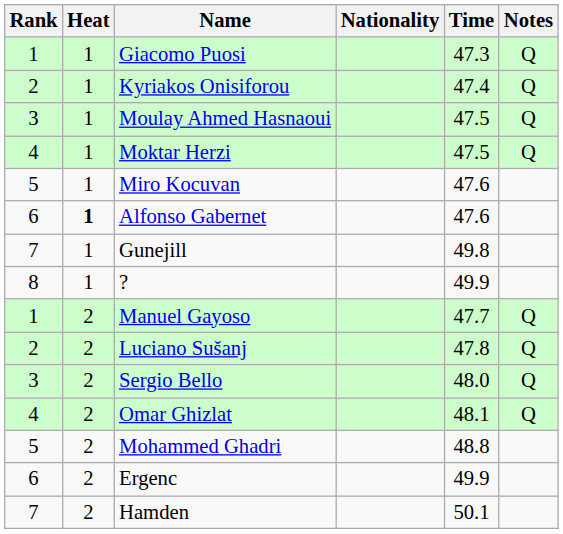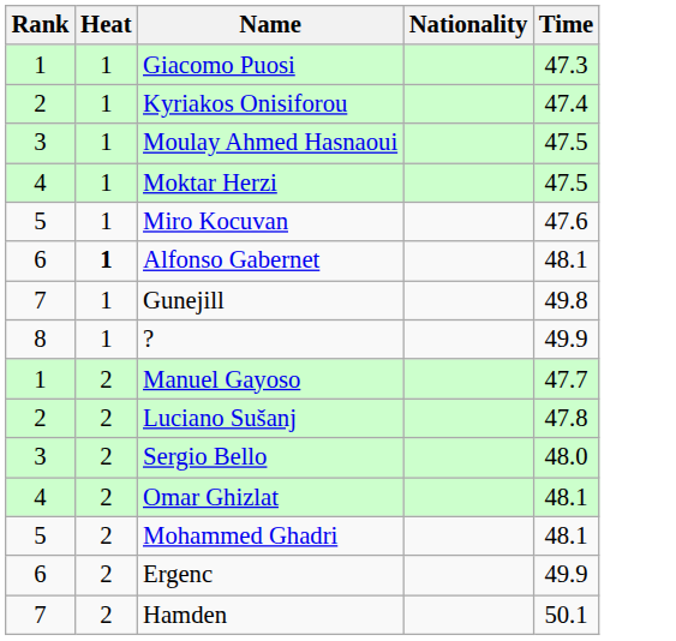- column: Notes | Q | Q | Q | Q | Q | Q | Q | Q
Alfonso Gabernet | Time: 47.6 -> 48.1
Mohammed Ghadri | Time: 48.8 -> 48.1
